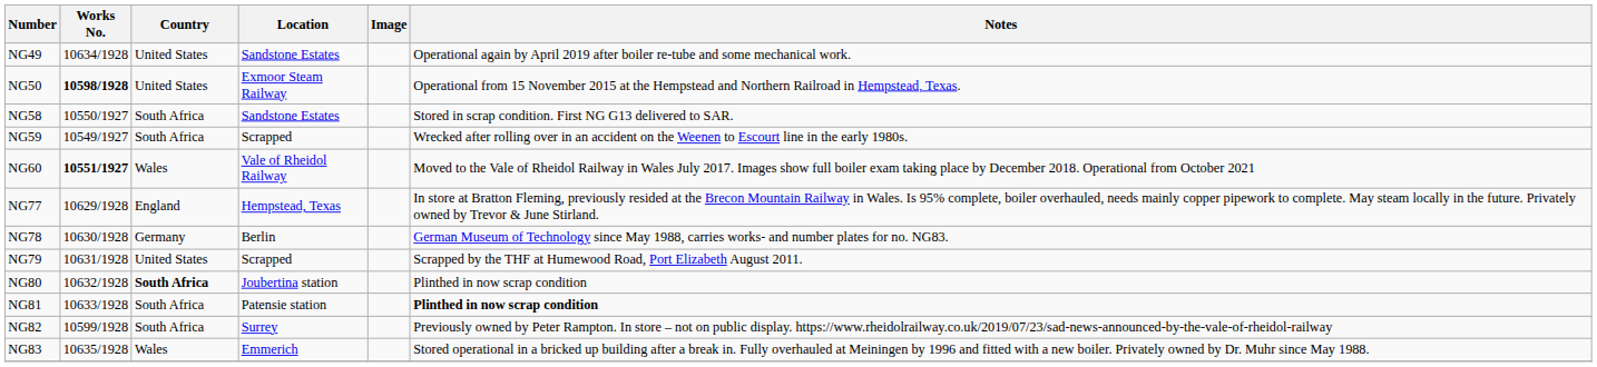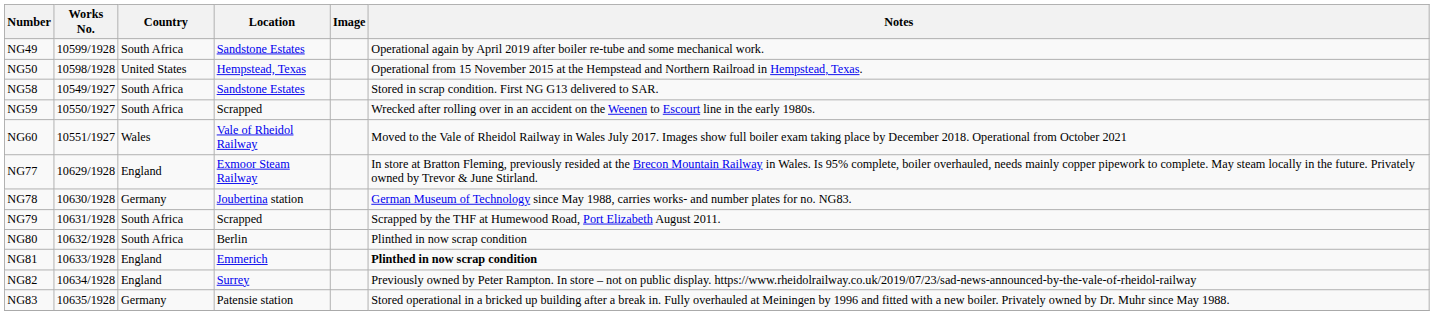NG49 | Works No.: 10634/1928 -> 10599/1928
NG49 | Country: United States -> South Africa
NG50 | Works No.: bold -> normal
NG50 | Location: Exmoor Steam Railway -> Hempstead, Texas
NG58 | Works No.: 10550/1927 -> 10549/1927
NG59 | Works No.: 10549/1927 -> 10550/1927
NG60 | Works No.: bold -> normal
NG77 | Location: Hempstead, Texas -> Exmoor Steam Railway
NG78 | Location: Berlin -> Joubertina station
NG79 | Country: United States -> South Africa
NG80 | Country: bold -> normal
NG80 | Location: Joubertina station -> Berlin
NG81 | Country: South Africa -> England
NG81 | Location: Patensie station -> Emmerich
NG82 | Works No.: 10599/1928 -> 10634/1928
NG82 | Country: South Africa -> England
NG83 | Country: Wales -> Germany
NG83 | Location: Emmerich -> Patensie station
